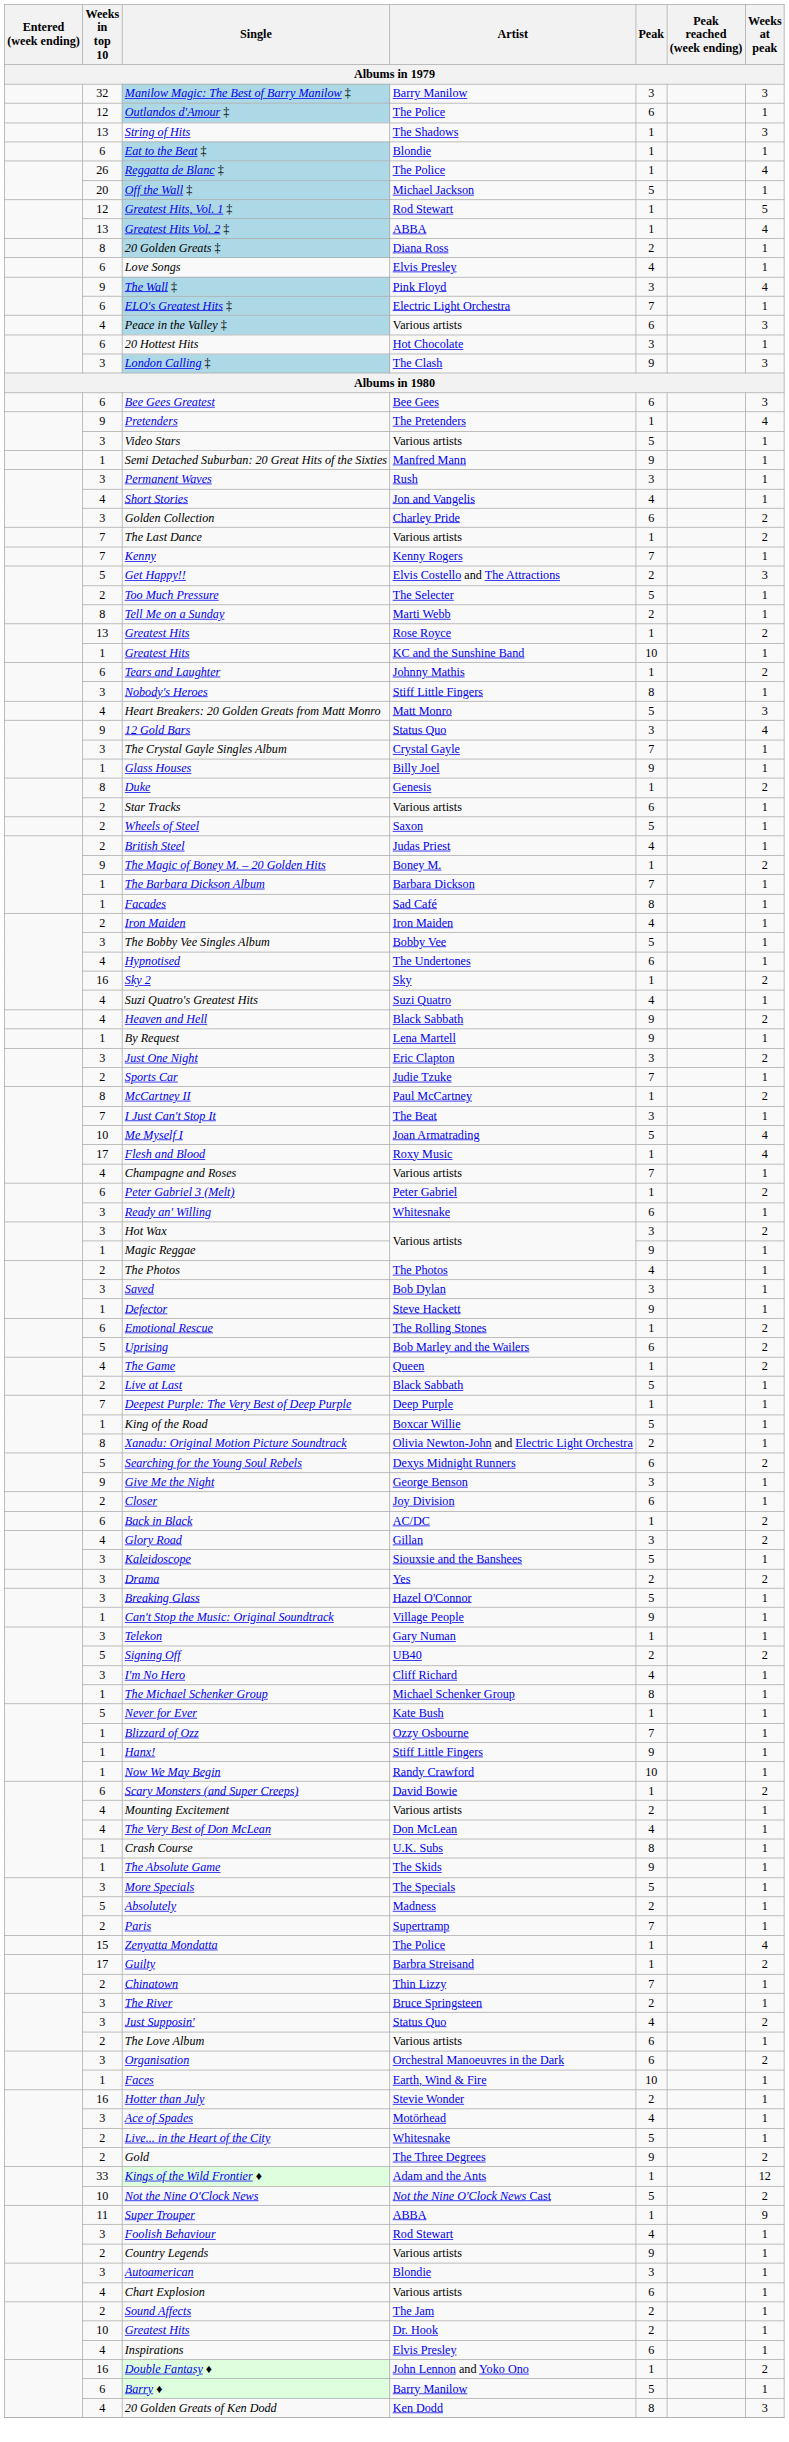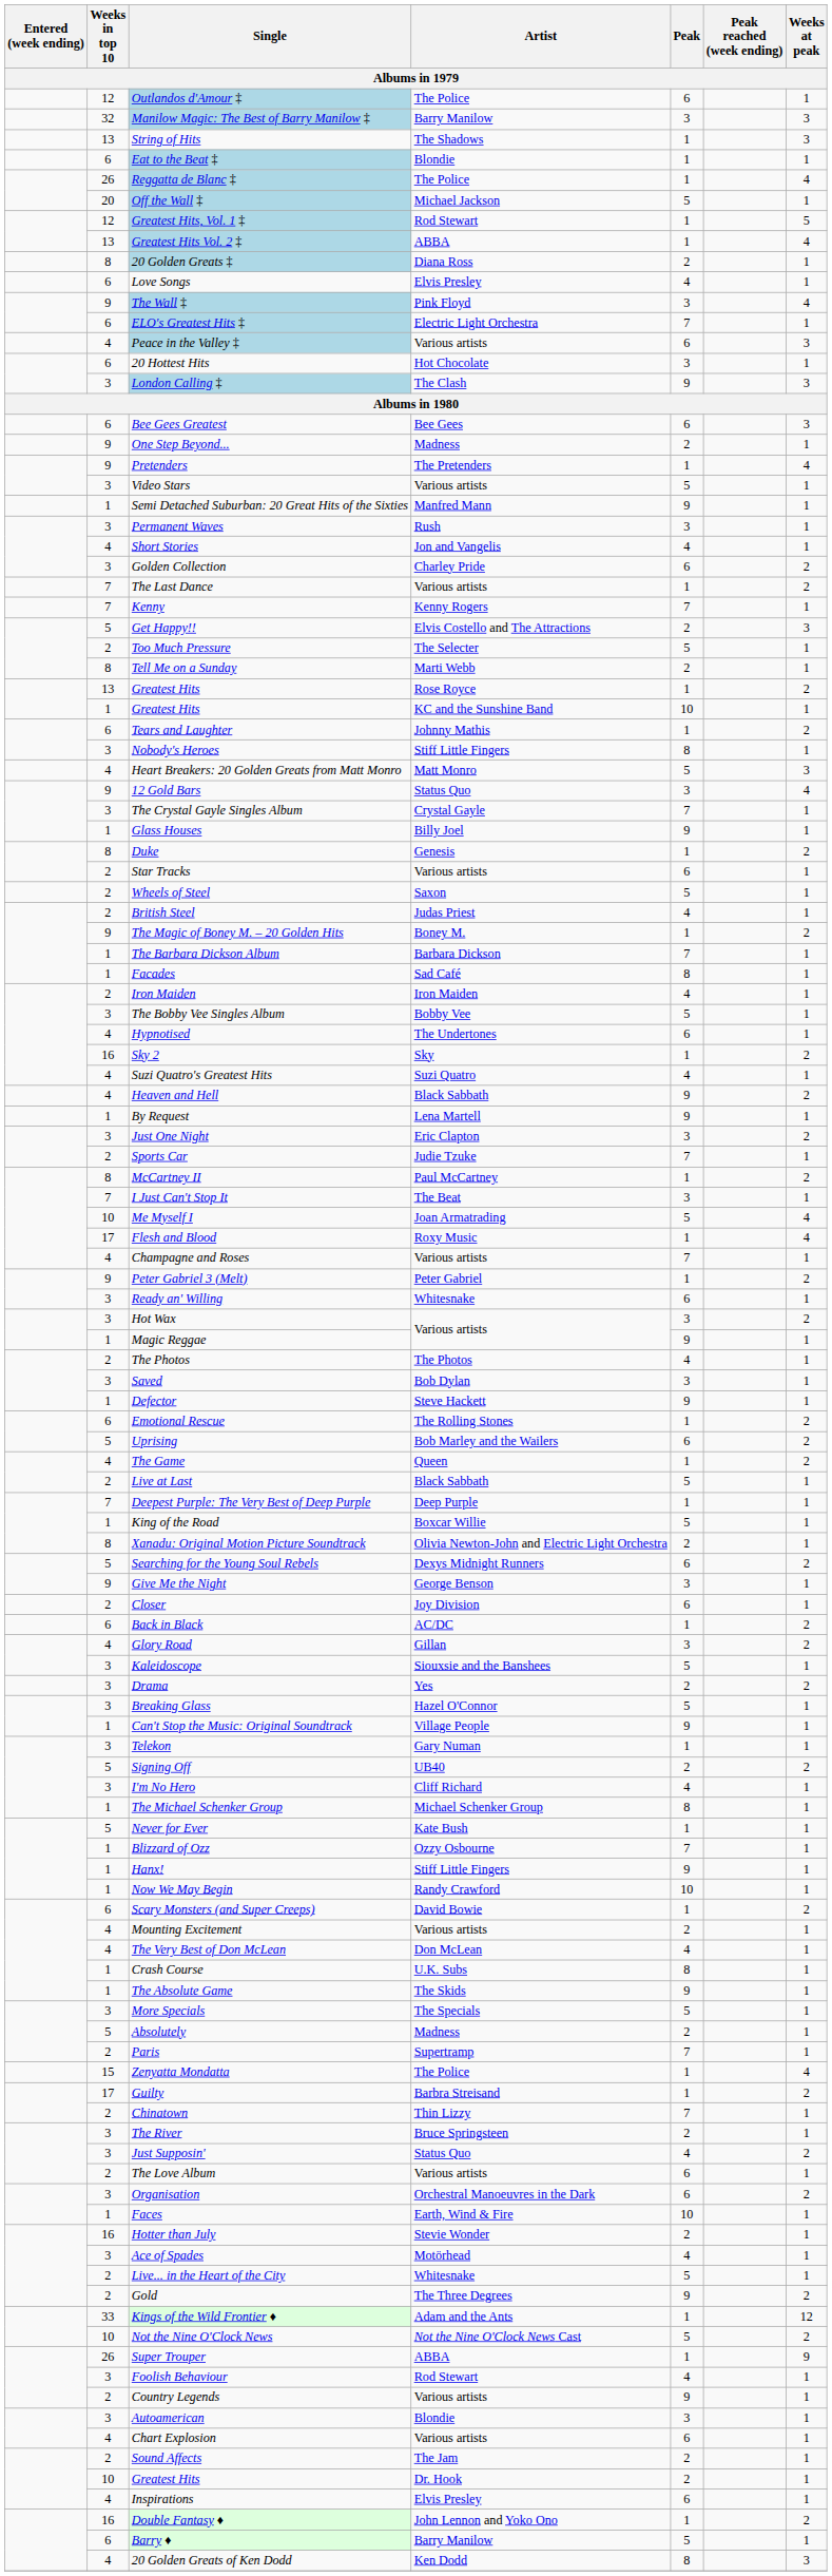rows swapped: Manilow Magic: The Best of Barry Manilow ‡ <-> Outlandos d'Amour ‡
+ row: 9 | One Step Beyond... | Madness | 2 | 1
Peter Gabriel 3 (Melt) | Weeks in top 10: 6 -> 9
Super Trouper | Weeks in top 10: 11 -> 26
